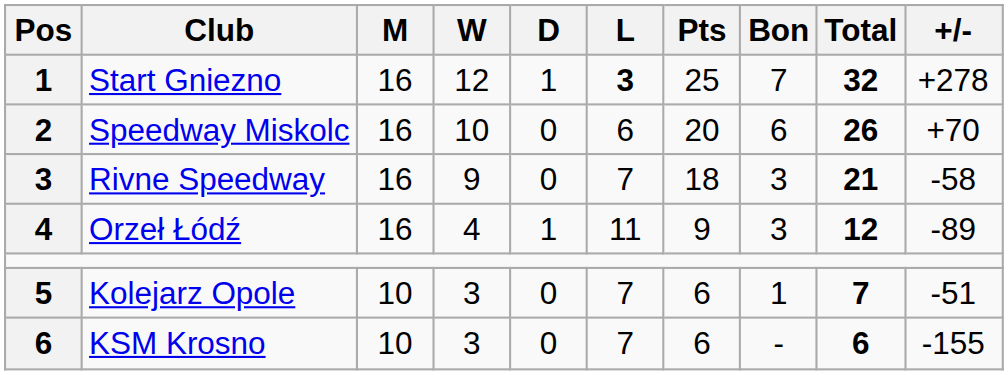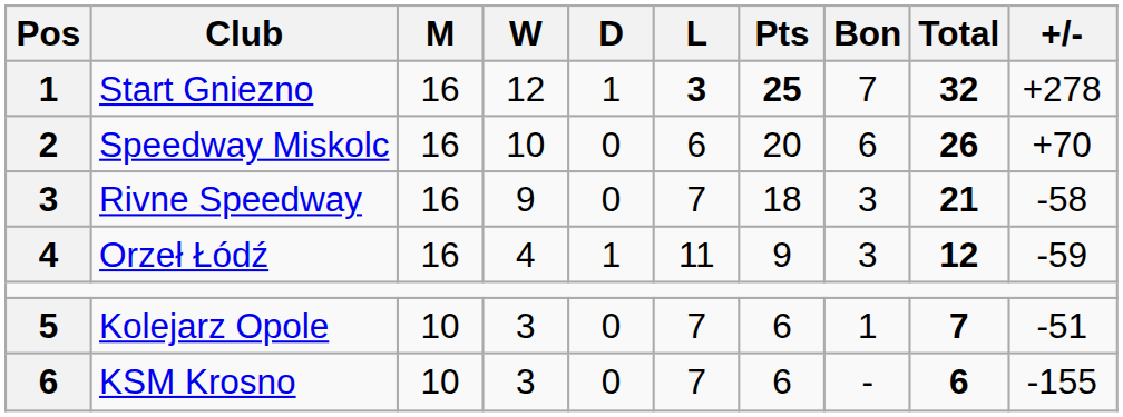Start Gniezno | Pts: normal -> bold
Orzeł Łódź | +/-: -89 -> -59
